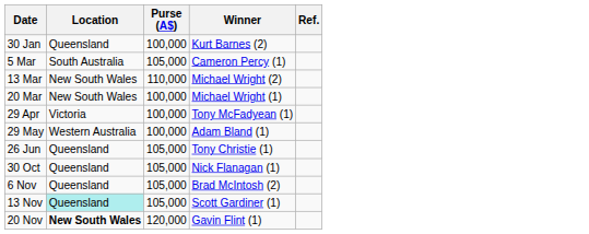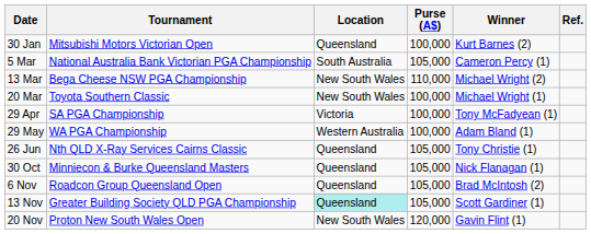+ column: Tournament | Mitsubishi Motors Victorian Open | National Australia Bank Victorian PGA Championship | Bega Cheese NSW PGA Championship | Toyota Southern Classic | SA PGA Championship | WA PGA Championship | Nth QLD X-Ray Services Cairns Classic | Minniecon & Burke Queensland Masters | Roadcon Group Queensland Open | Greater Building Society QLD PGA Championship | Proton New South Wales Open
20 Nov | Location: bold -> normal
